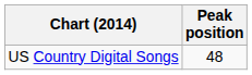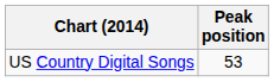US Country Digital Songs | Peak position: 48 -> 53
